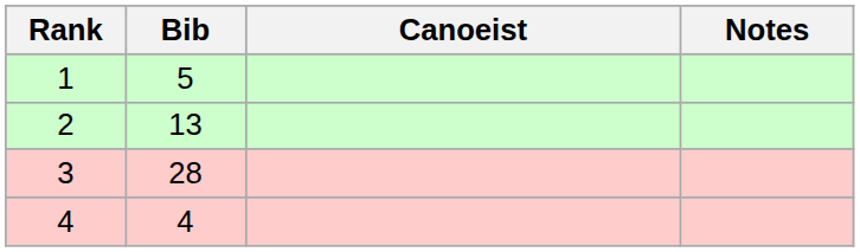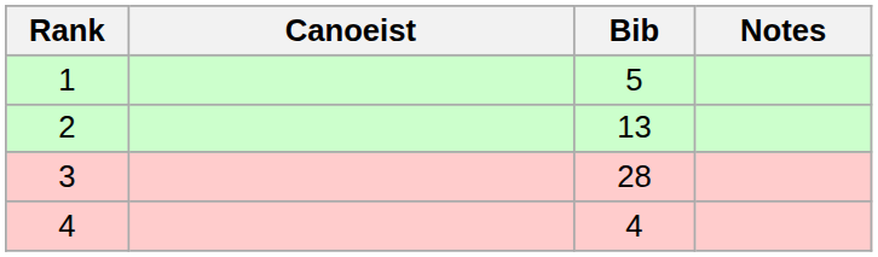columns swapped: Bib <-> Canoeist
